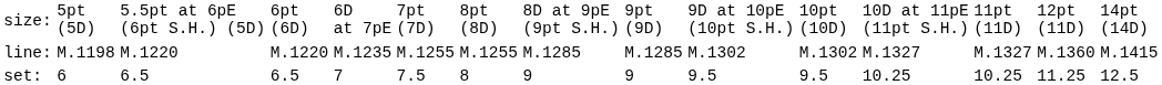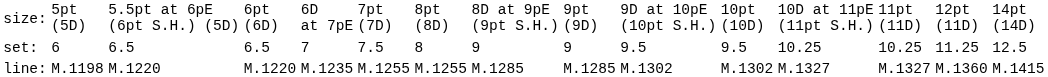rows swapped: set: <-> line:
